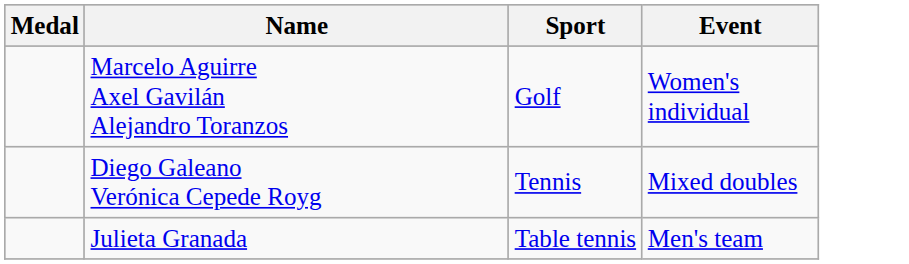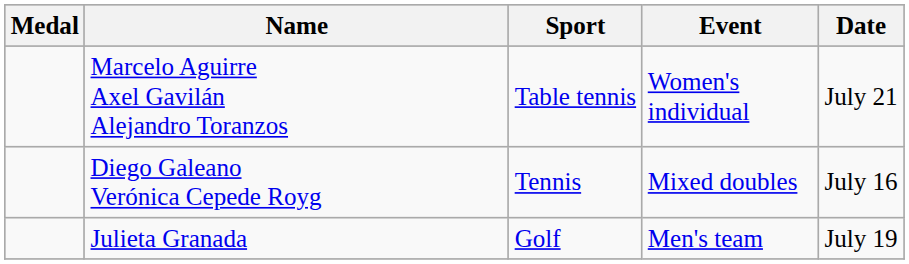+ column: Date | July 21 | July 16 | July 19
Marcelo Aguirre Axel Gavilán Alejandro Toranzos | Sport: Golf -> Table tennis
Julieta Granada | Sport: Table tennis -> Golf
